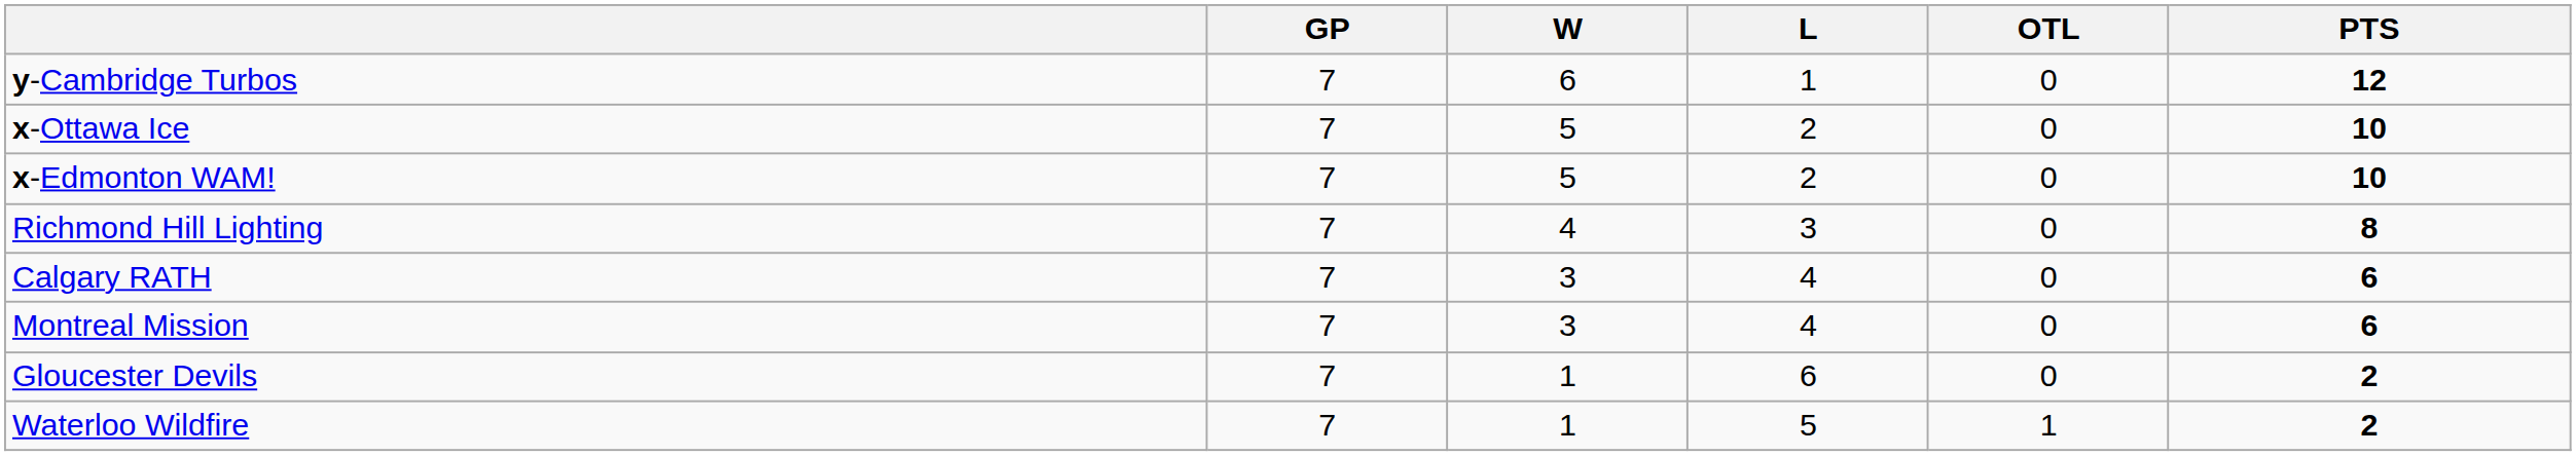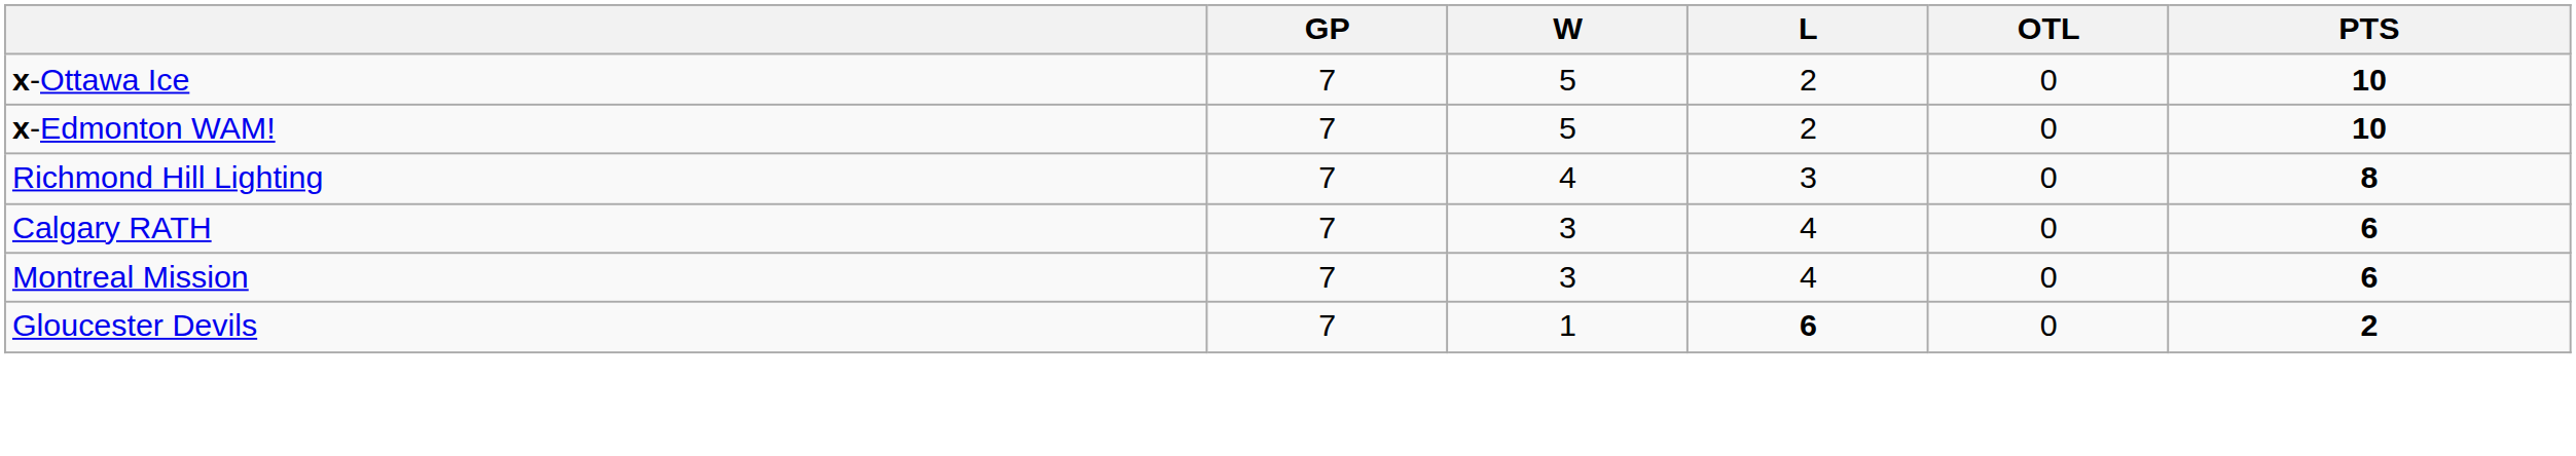- row: y-Cambridge Turbos | 7 | 6 | 1 | 0 | 12
Gloucester Devils | L: normal -> bold
- row: Waterloo Wildfire | 7 | 1 | 5 | 1 | 2
